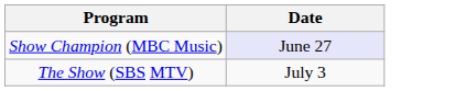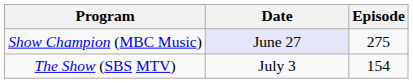+ column: Episode | 275 | 154
